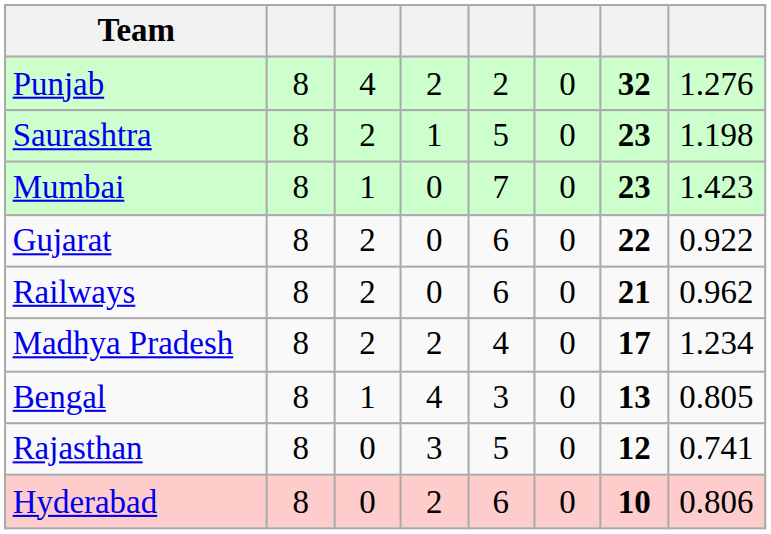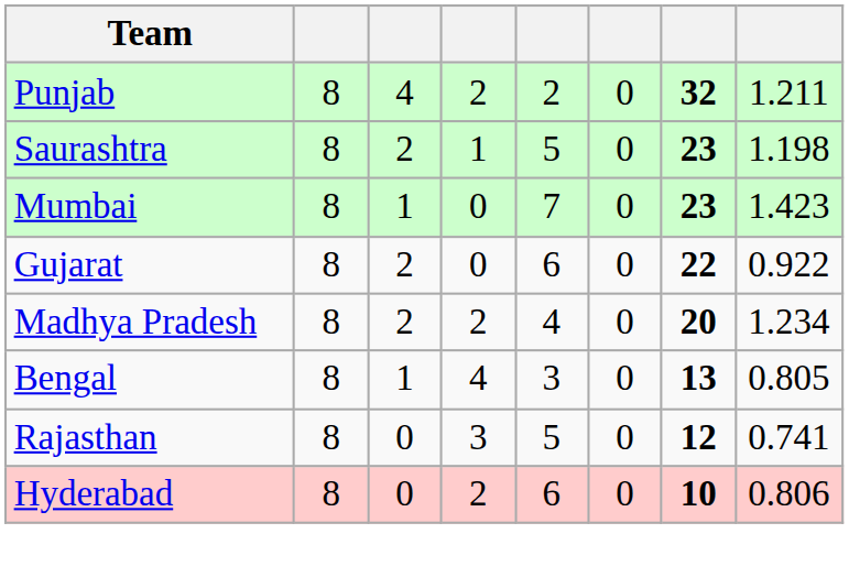Punjab | column 8: 1.276 -> 1.211
- row: Railways | 8 | 2 | 0 | 6 | 0 | 21 | 0.962
Madhya Pradesh | column 7: 17 -> 20
